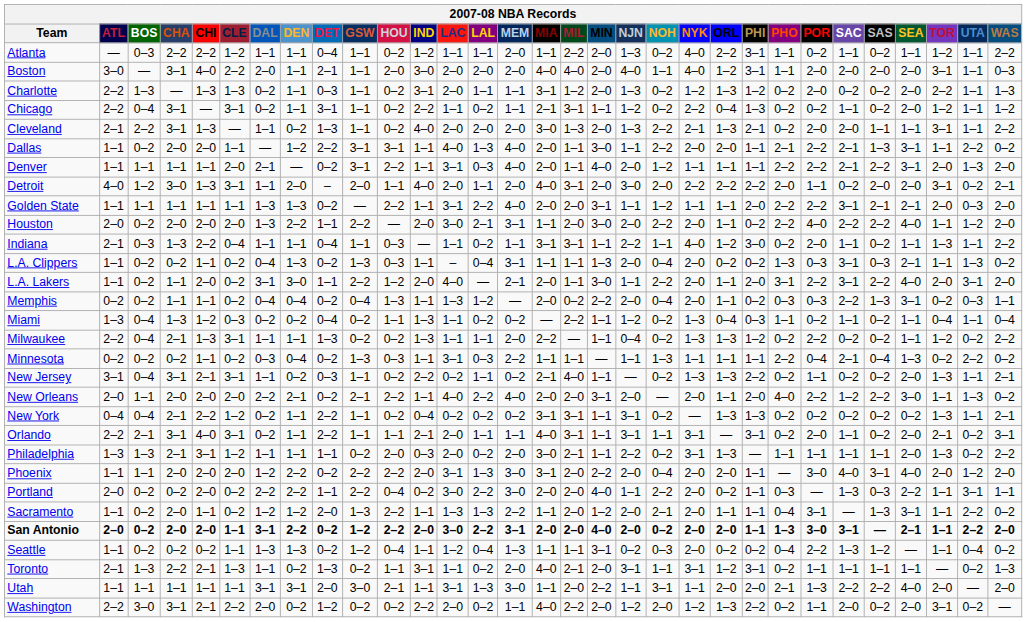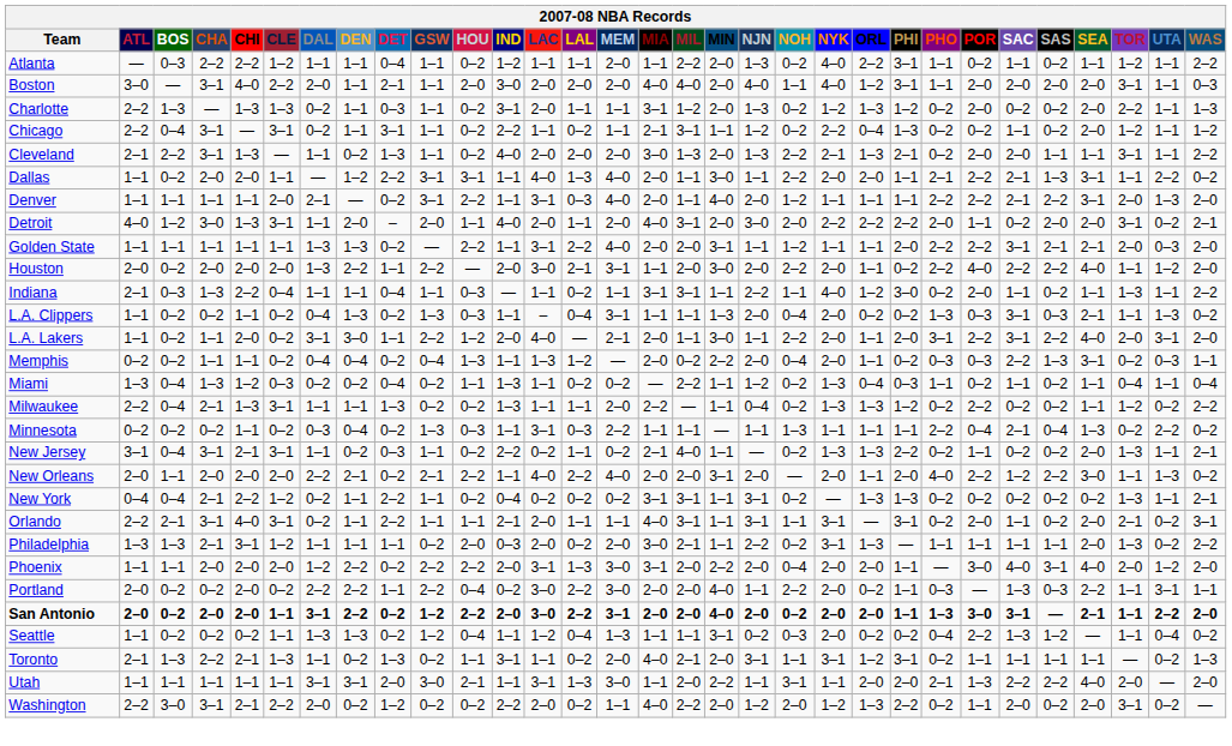- row: Sacramento | 1–1 | 0–2 | 2–0 | 1–1 | 0–2 | 1–2 | 1–2 | 2–0 | 1–3 | 2–2 | 1–1 | 1–3 | 1–3 | 2–2 | 1–1 | 2–0 | 1–2 | 2–0 | 2–1 | 2–0 | 1–1 | 1–1 | 0–4 | 3–1 | — | 1–3 | 3–1 | 1–1 | 2–2 | 0–2
